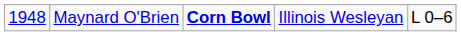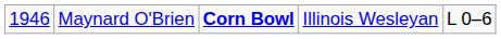Maynard O'Brien | column 1: 1948 -> 1946
